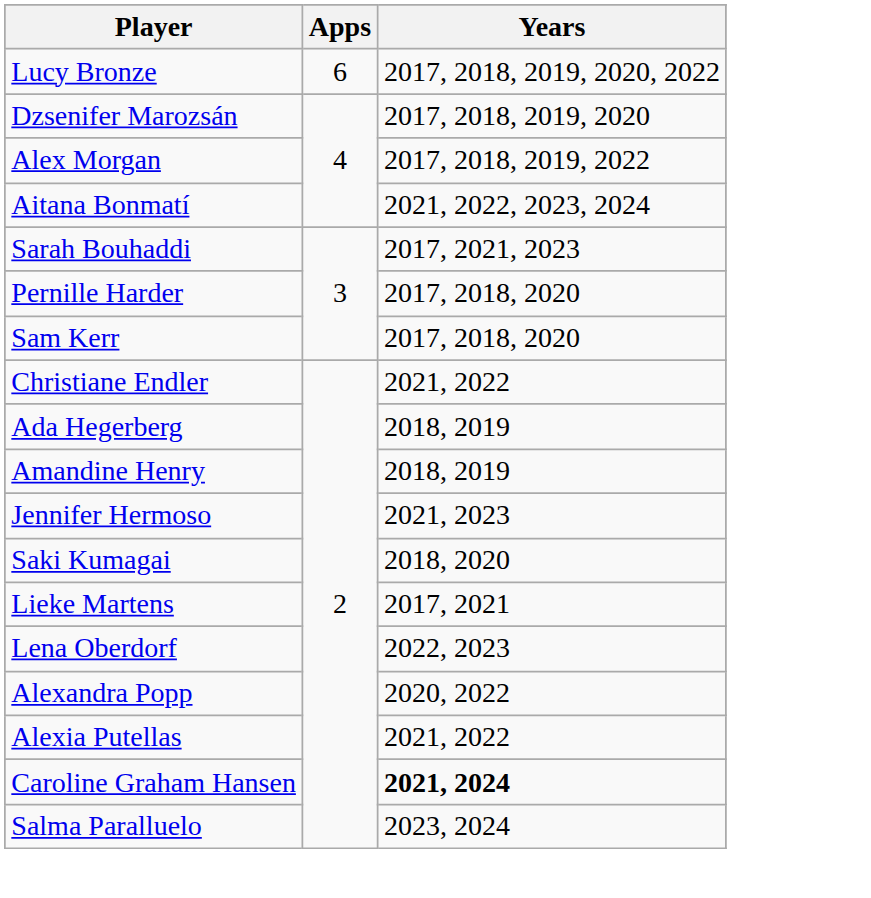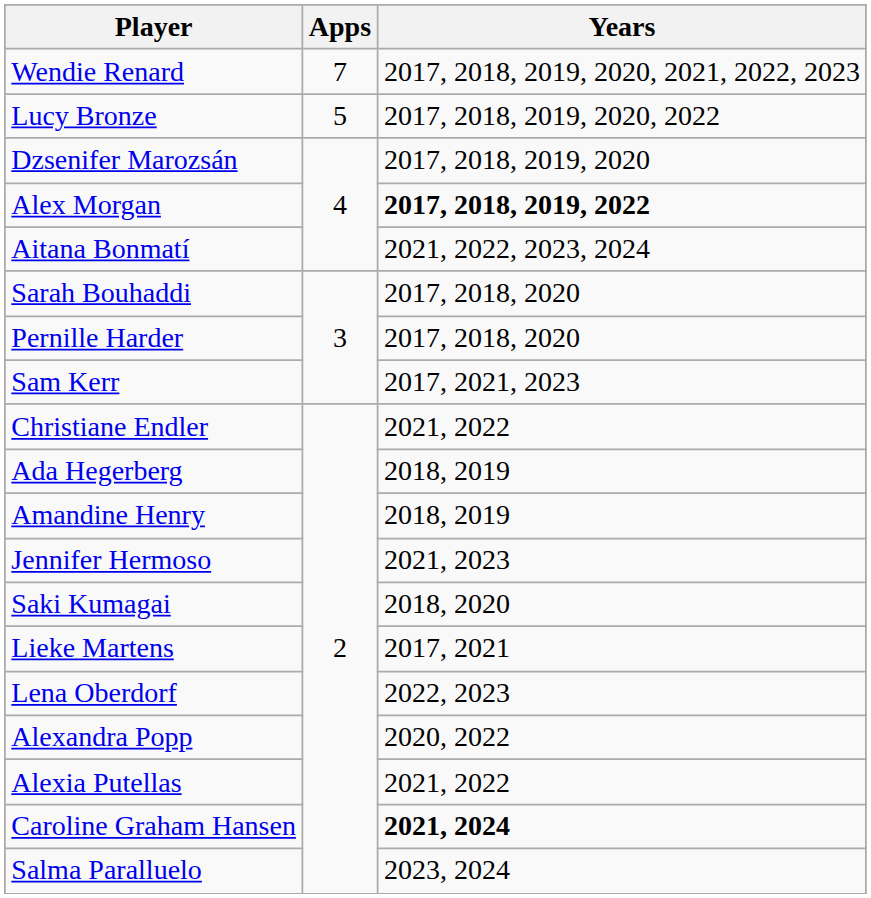+ row: Wendie Renard | 7 | 2017, 2018, 2019, 2020, 2021, 2022, 2023
Lucy Bronze | Apps: 6 -> 5
Alex Morgan | Years: normal -> bold
Sarah Bouhaddi | Years: 2017, 2021, 2023 -> 2017, 2018, 2020
Sam Kerr | Years: 2017, 2018, 2020 -> 2017, 2021, 2023
